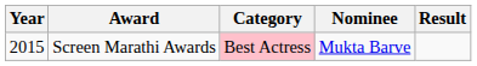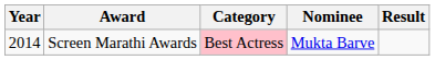Screen Marathi Awards | Year: 2015 -> 2014
